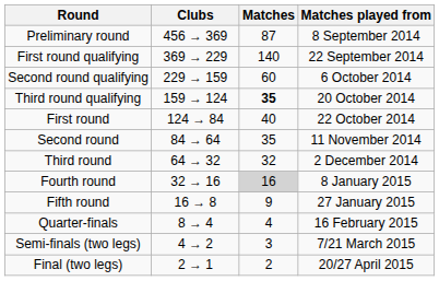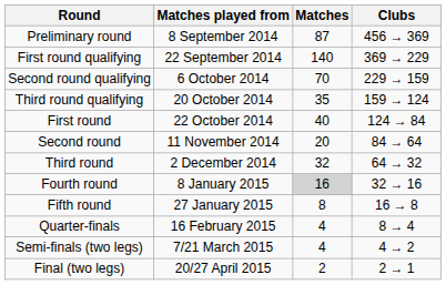columns swapped: Matches played from <-> Clubs
Second round qualifying | Matches: 60 -> 70
Third round qualifying | Matches: bold -> normal
Second round | Matches: 35 -> 20
Fifth round | Matches: 9 -> 8
Semi-finals (two legs) | Matches: 3 -> 4
